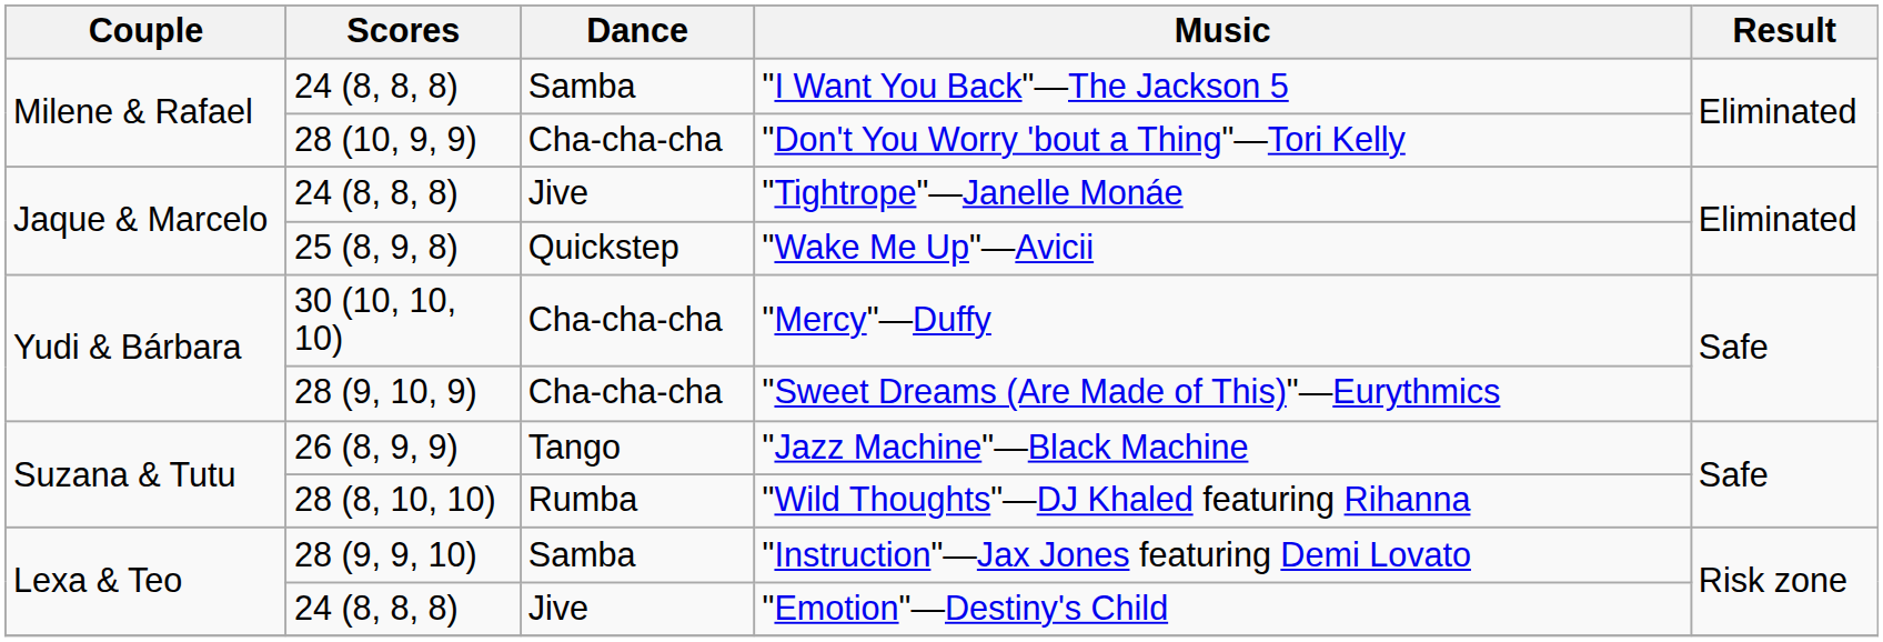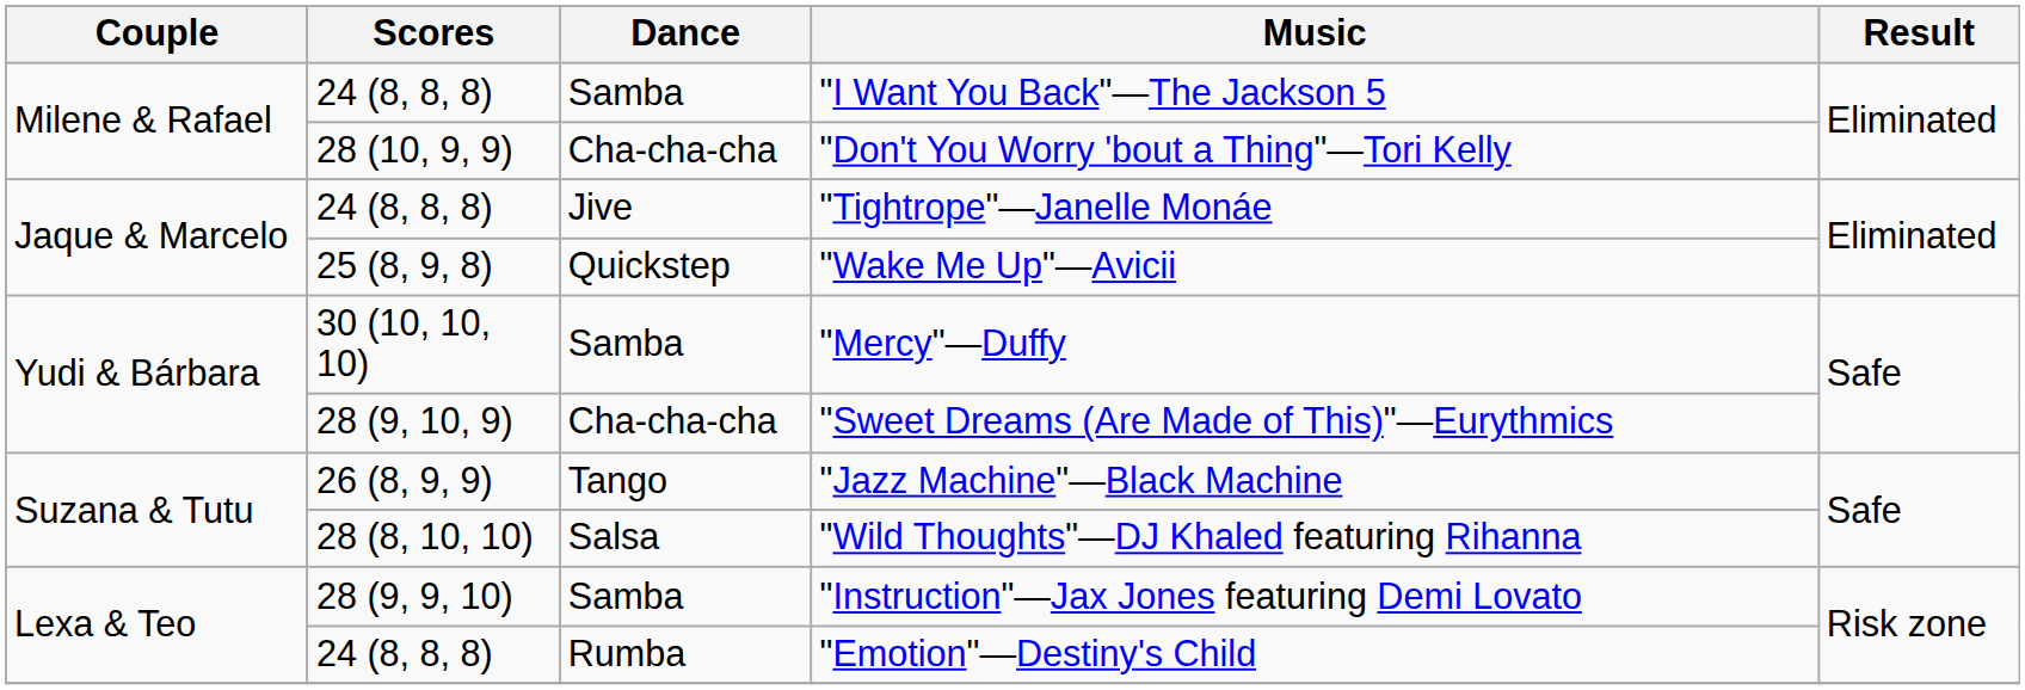"Mercy"—Duffy | Dance: Cha-cha-cha -> Samba
"Wild Thoughts"—DJ Khaled featuring Rihanna | Dance: Rumba -> Salsa
"Emotion"—Destiny's Child | Dance: Jive -> Rumba
